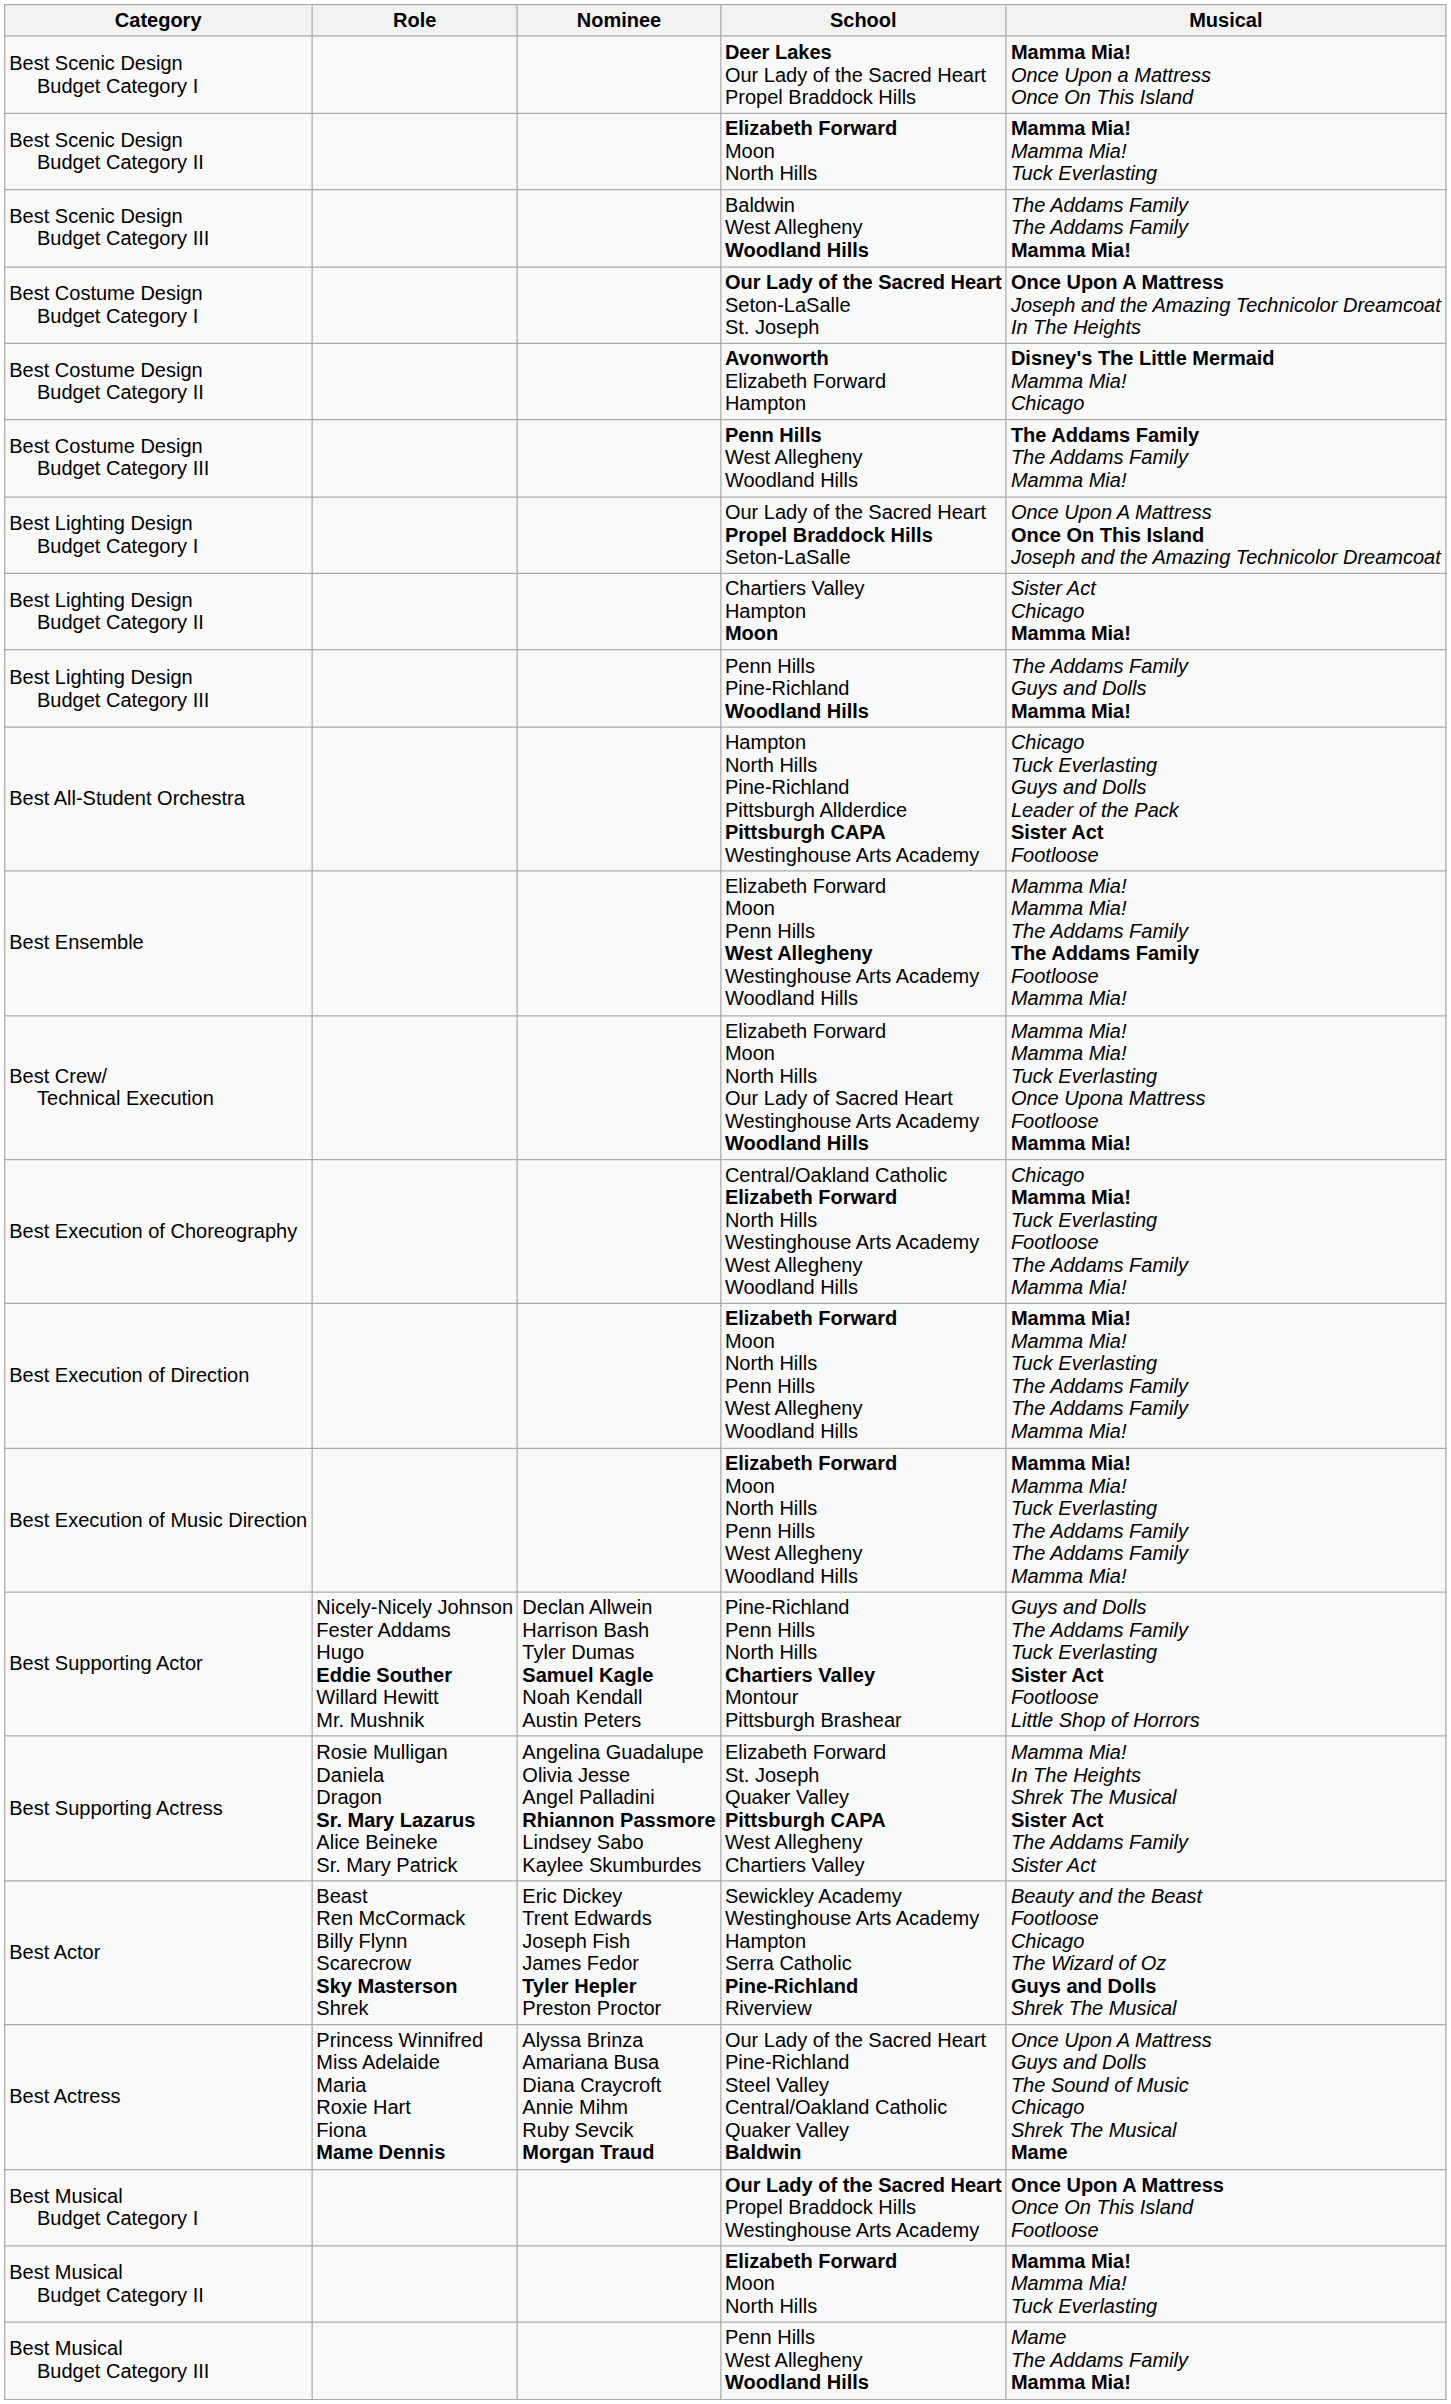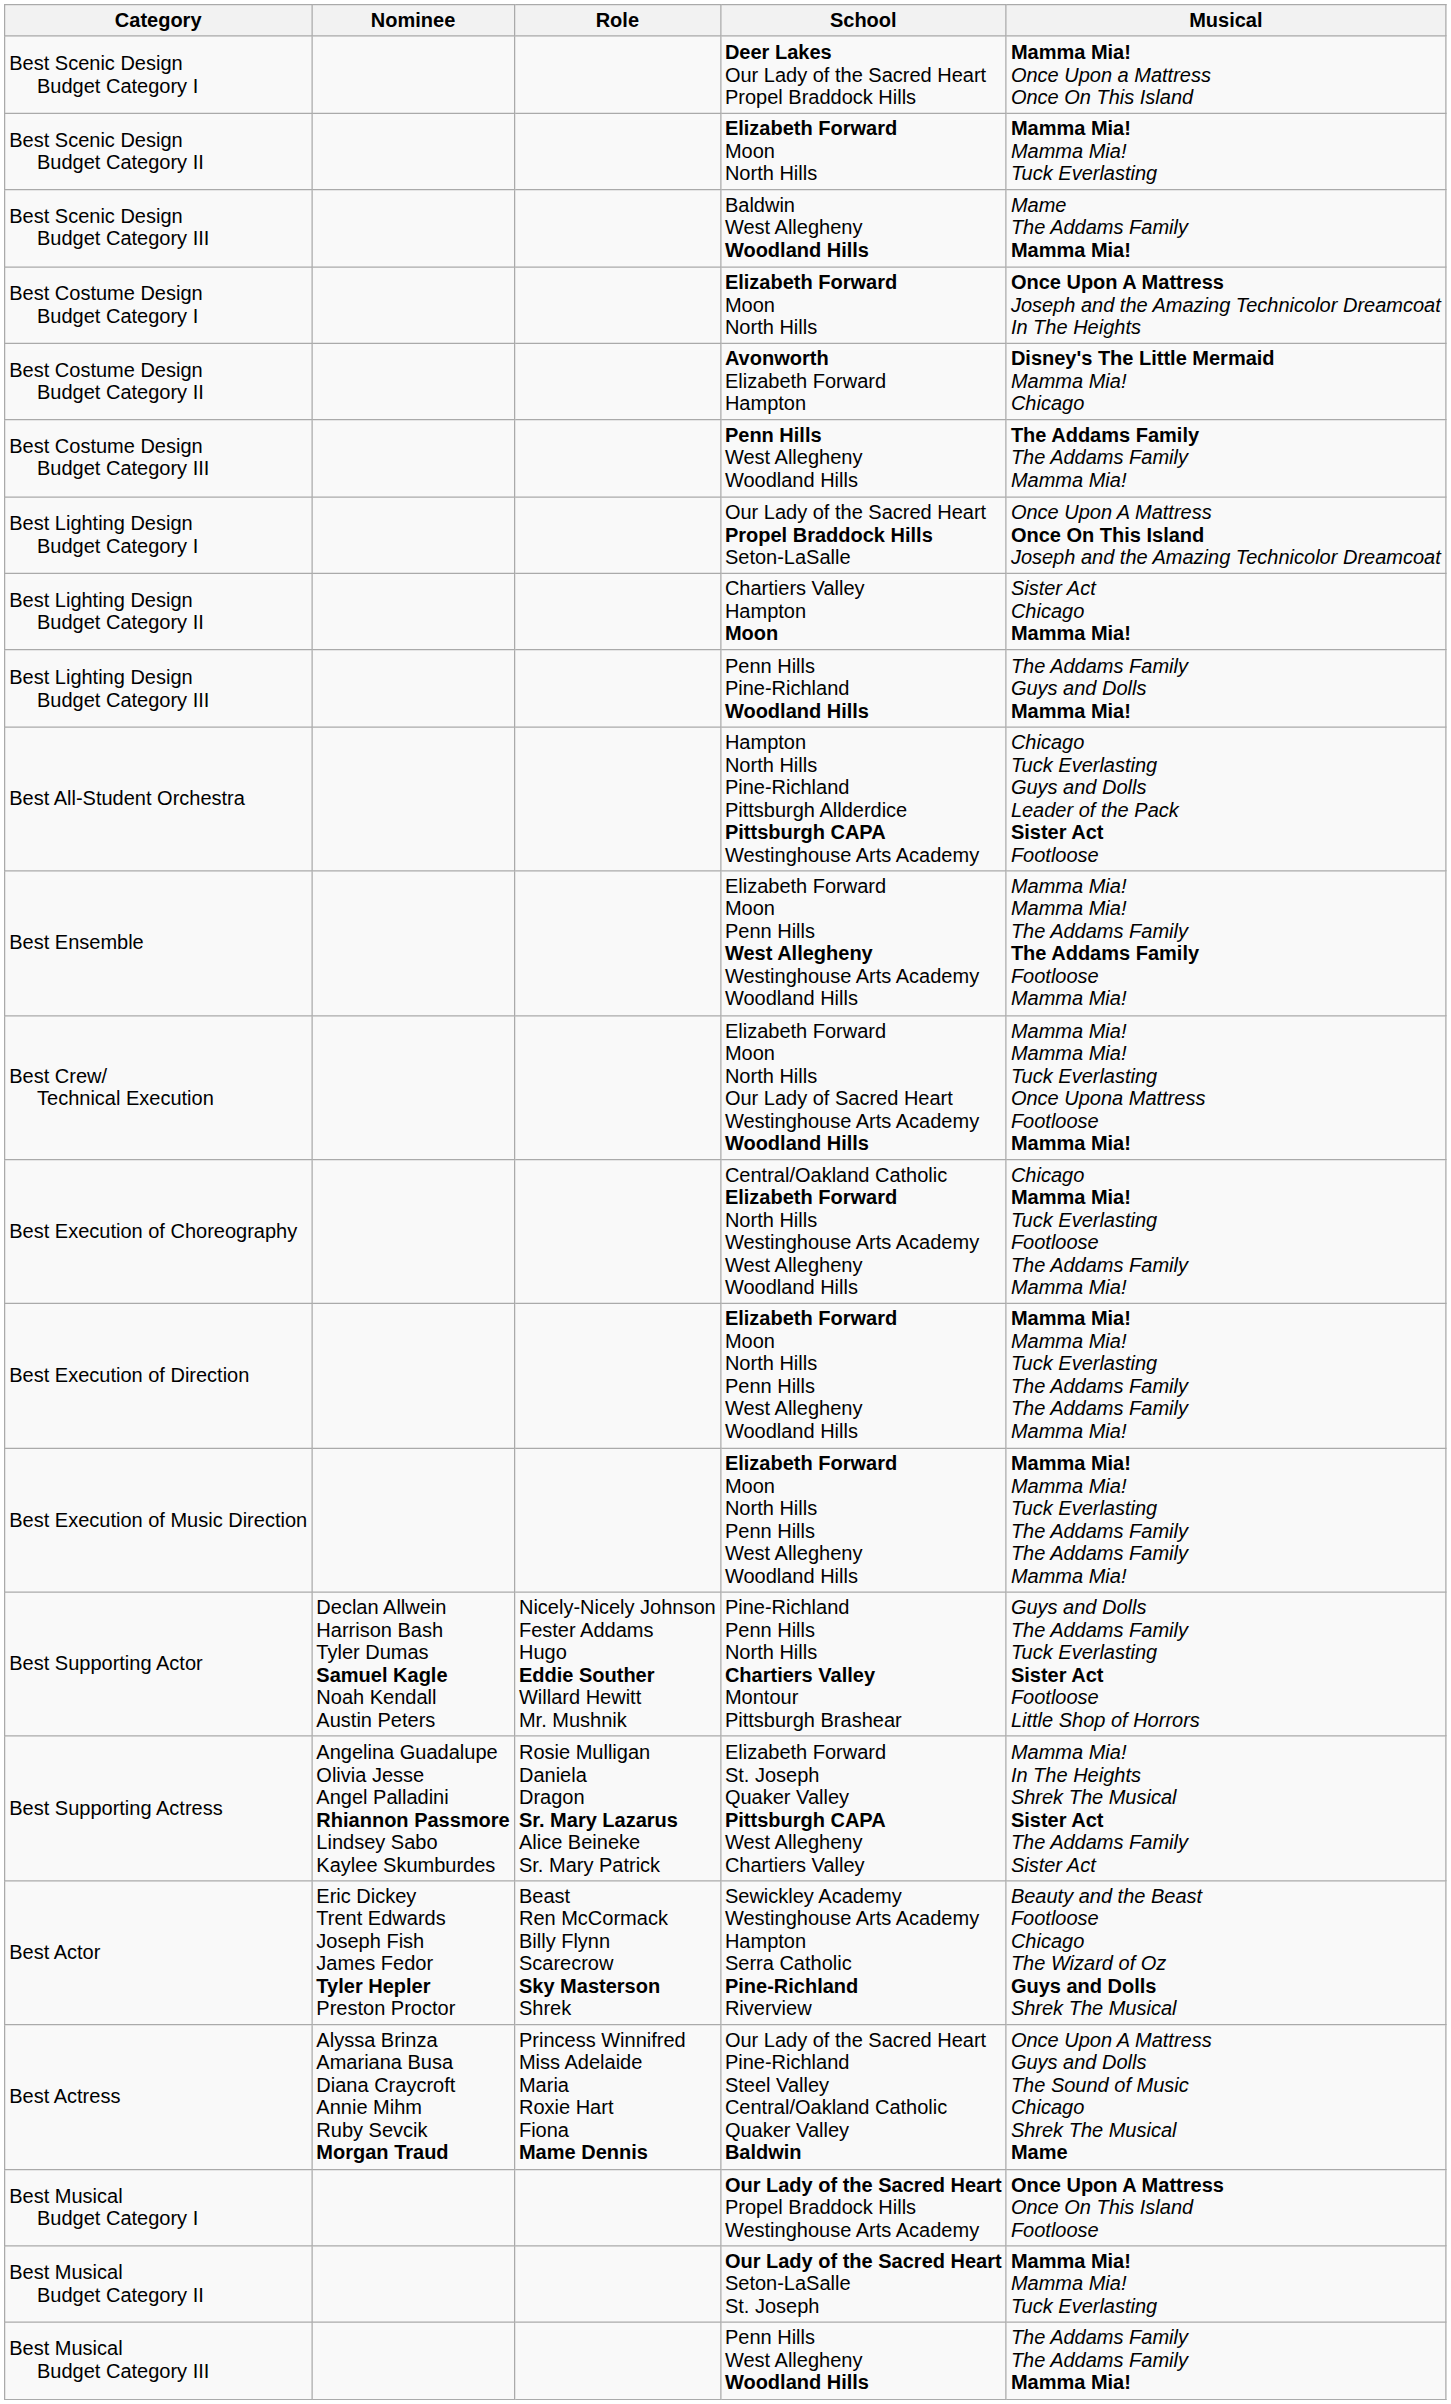columns swapped: Nominee <-> Role
Best Scenic Design Budget Category III | Musical: The Addams Family The Addams Family Mamma Mia! -> Mame The Addams Family Mamma Mia!
Best Costume Design Budget Category I | School: Our Lady of the Sacred Heart Seton-LaSalle St. Joseph -> Elizabeth Forward Moon North Hills
Best Musical Budget Category II | School: Elizabeth Forward Moon North Hills -> Our Lady of the Sacred Heart Seton-LaSalle St. Joseph
Best Musical Budget Category III | Musical: Mame The Addams Family Mamma Mia! -> The Addams Family The Addams Family Mamma Mia!
